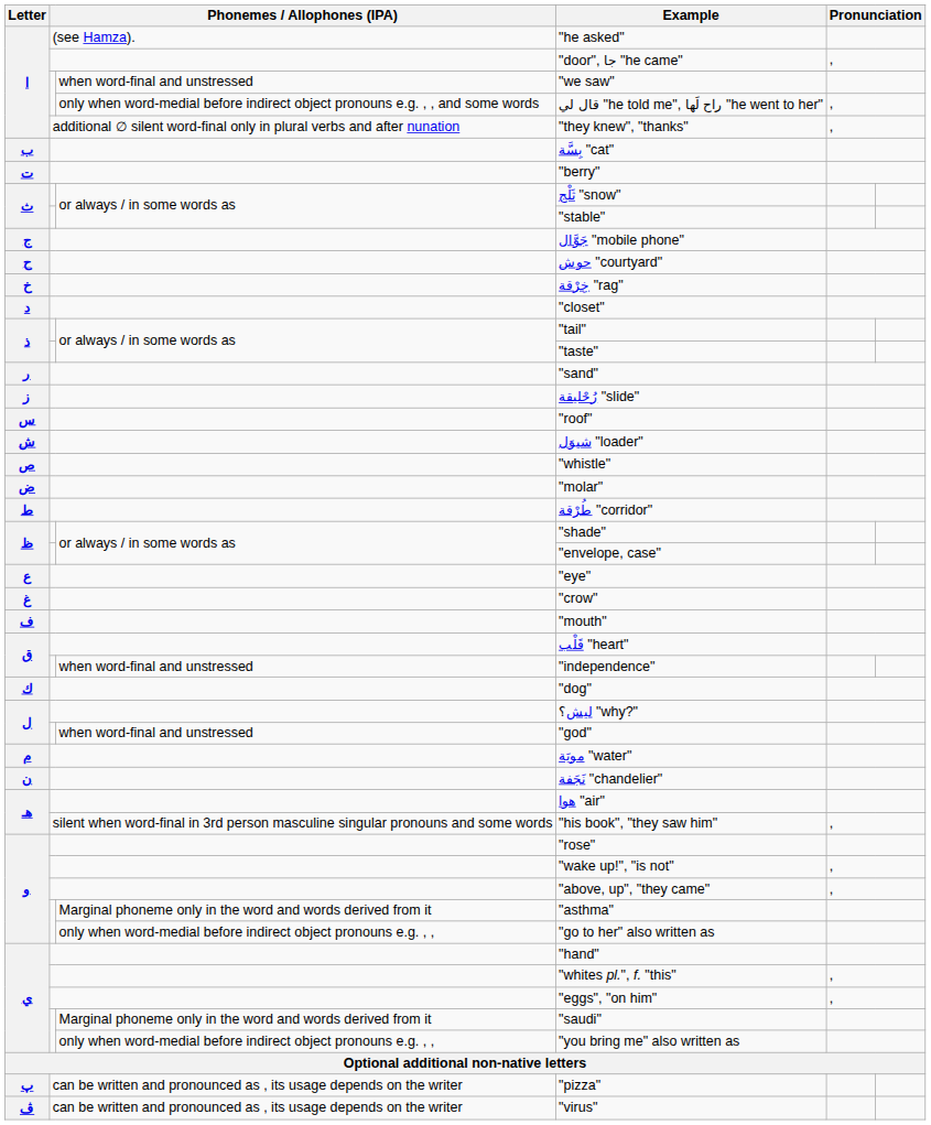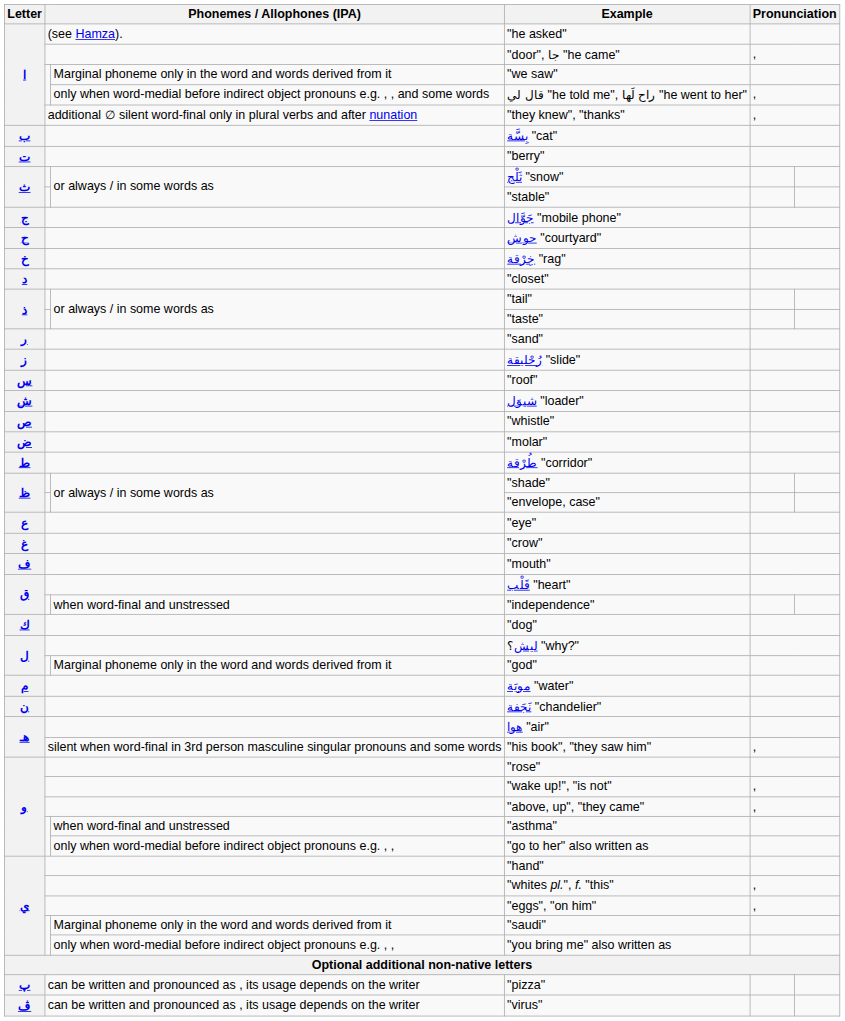"we saw" | column 3: when word-final and unstressed -> Marginal phoneme only in the word and words derived from it
"god" | column 3: when word-final and unstressed -> Marginal phoneme only in the word and words derived from it
"asthma" | column 3: Marginal phoneme only in the word and words derived from it -> when word-final and unstressed
